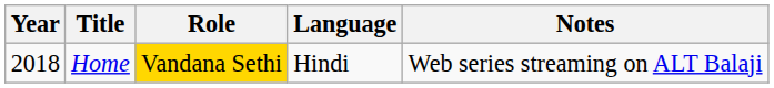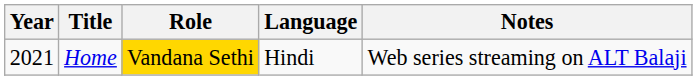Home | Year: 2018 -> 2021
